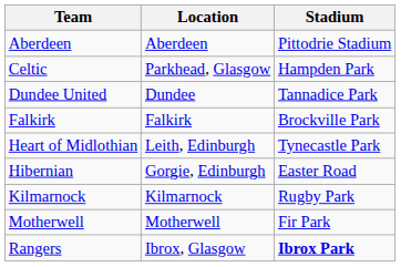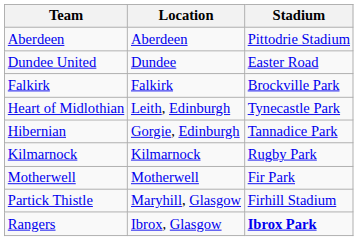- row: Celtic | Parkhead, Glasgow | Hampden Park
Dundee United | Stadium: Tannadice Park -> Easter Road
Hibernian | Stadium: Easter Road -> Tannadice Park
+ row: Partick Thistle | Maryhill, Glasgow | Firhill Stadium
